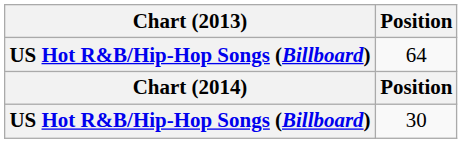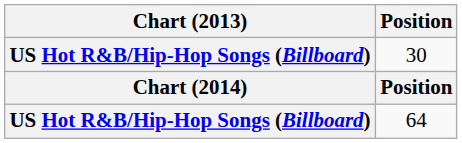rows swapped: 30 <-> 64
